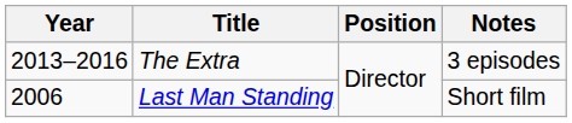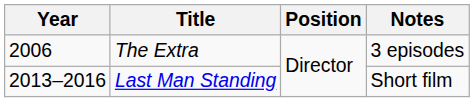The Extra | Year: 2013–2016 -> 2006
Last Man Standing | Year: 2006 -> 2013–2016
